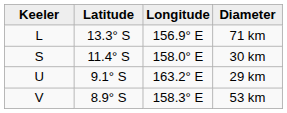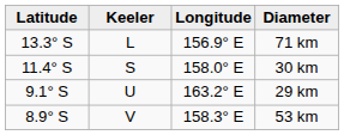columns swapped: Keeler <-> Latitude
